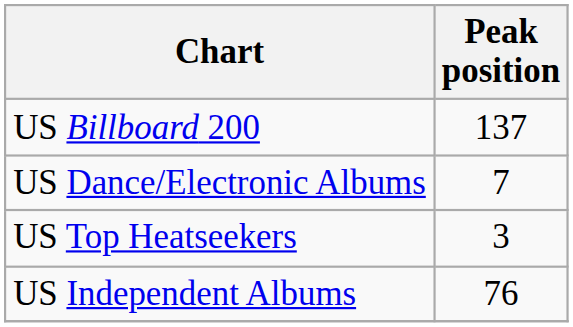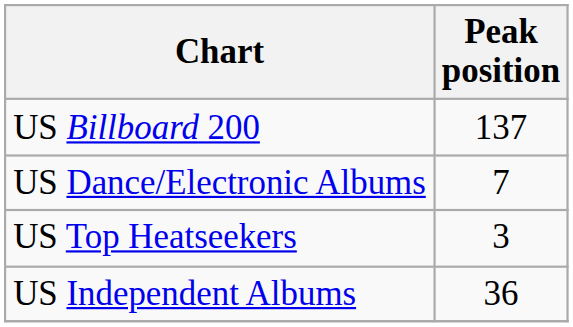US Independent Albums | Peak position: 76 -> 36
